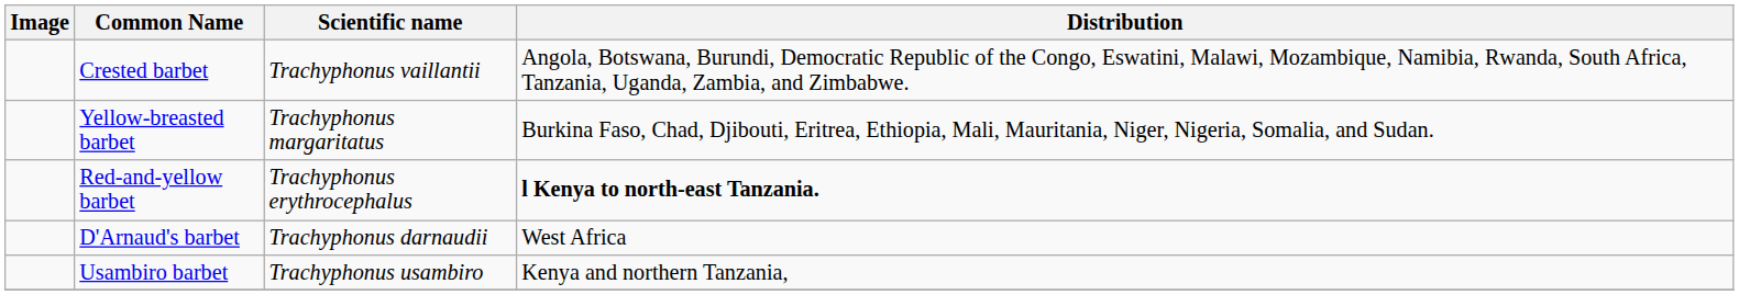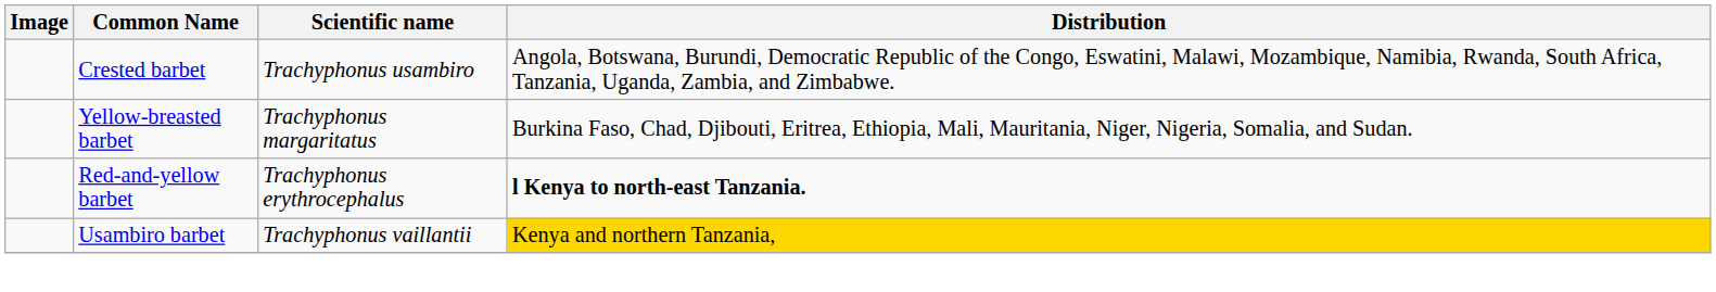Crested barbet | Scientific name: Trachyphonus vaillantii -> Trachyphonus usambiro
- row: D'Arnaud's barbet | Trachyphonus darnaudii | West Africa
Usambiro barbet | Scientific name: Trachyphonus usambiro -> Trachyphonus vaillantii
Usambiro barbet | Distribution: no background -> gold background
